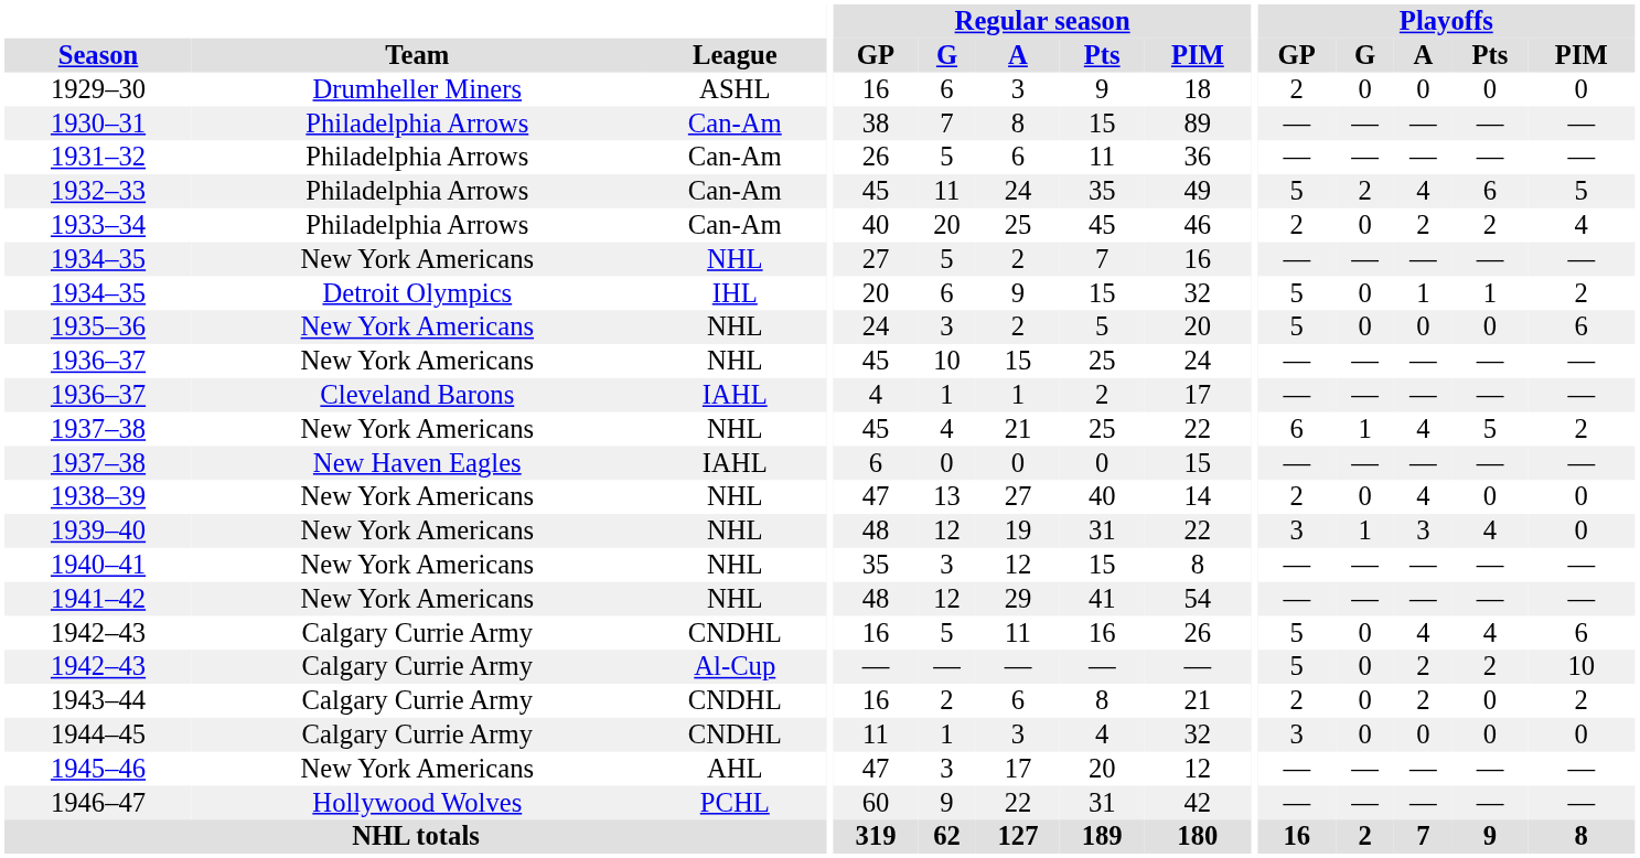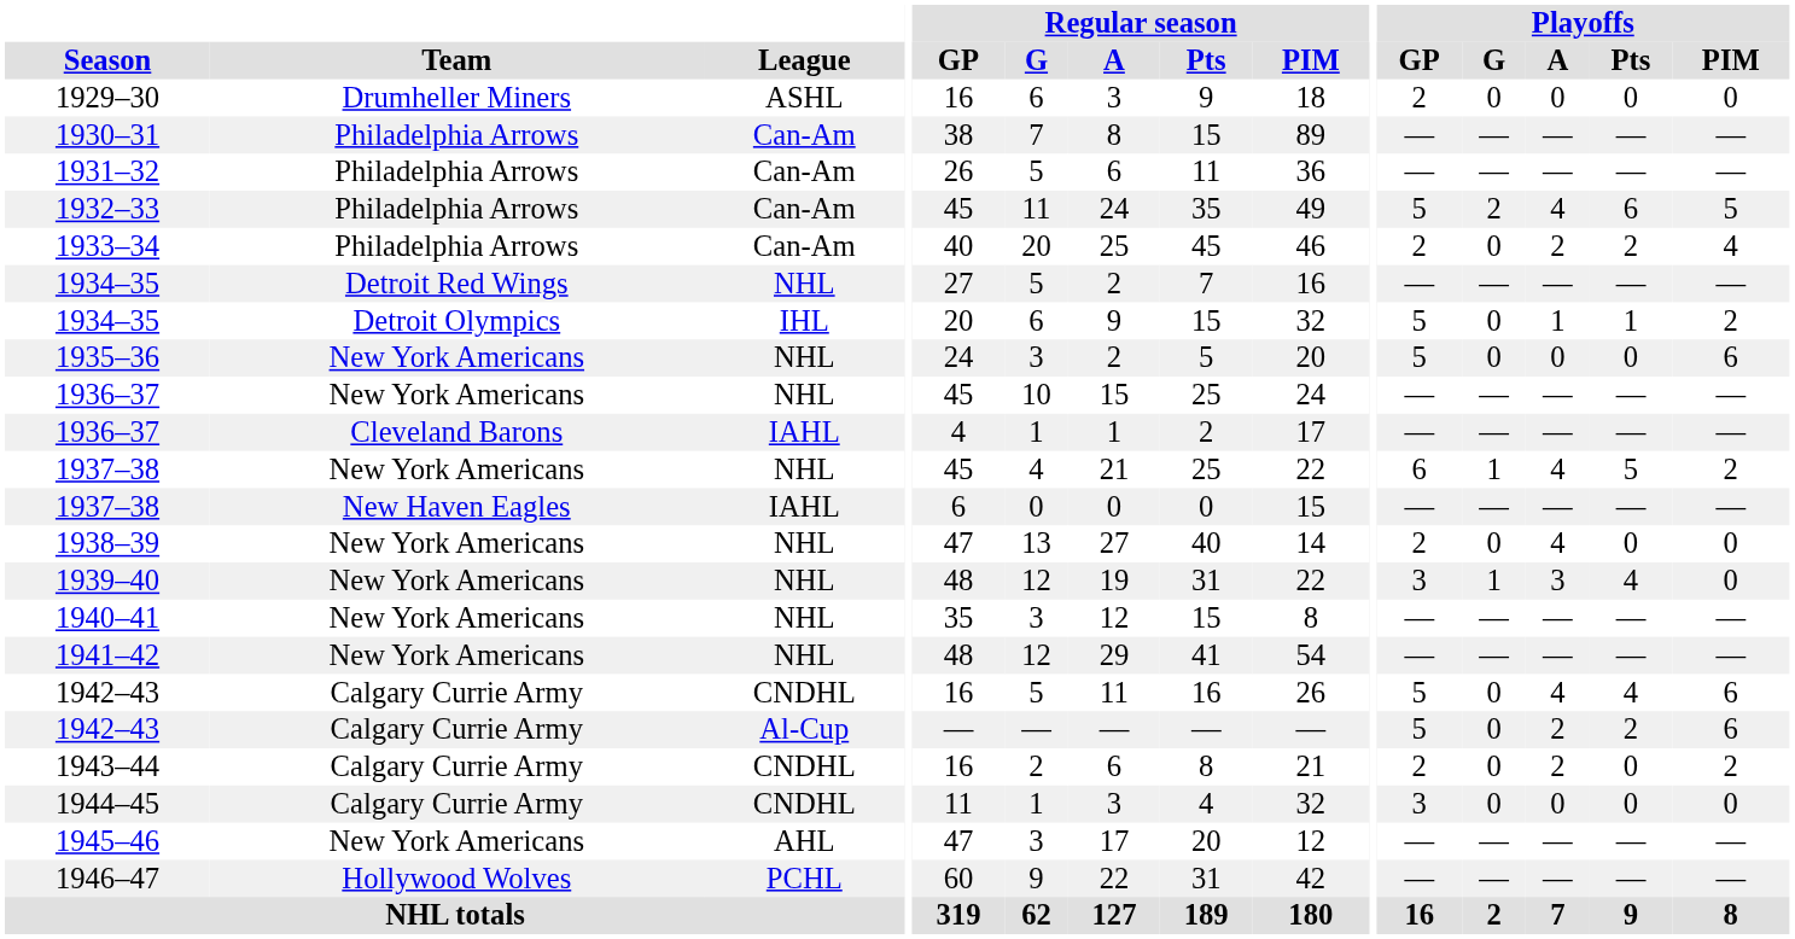1934–35 / NHL | Team: New York Americans -> Detroit Red Wings
1942–43 / Al-Cup | Playoffs / PIM: 10 -> 6
